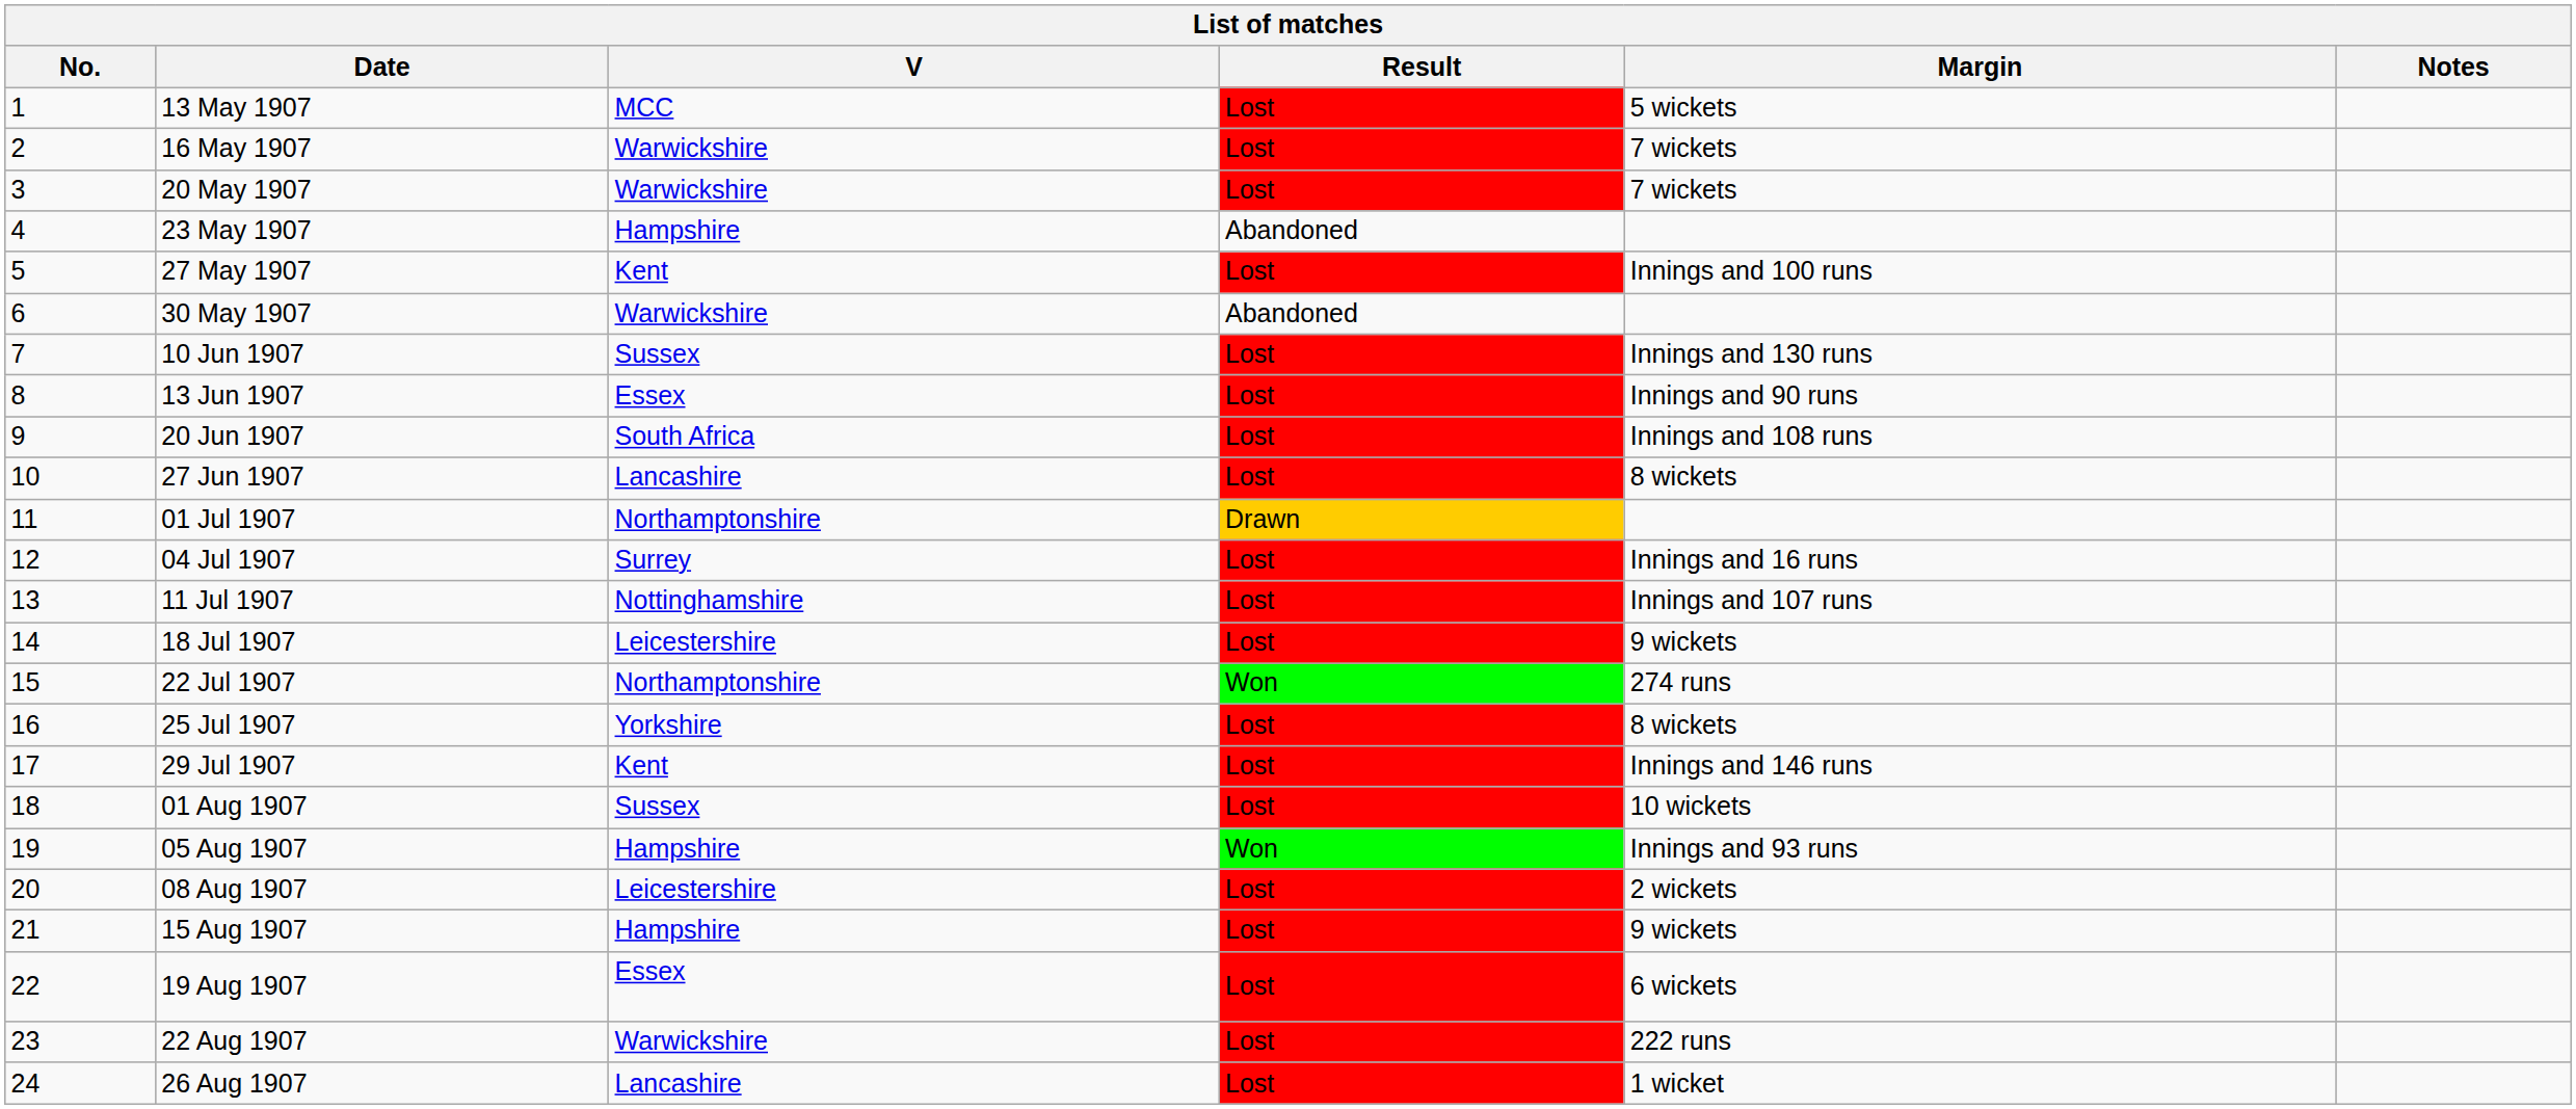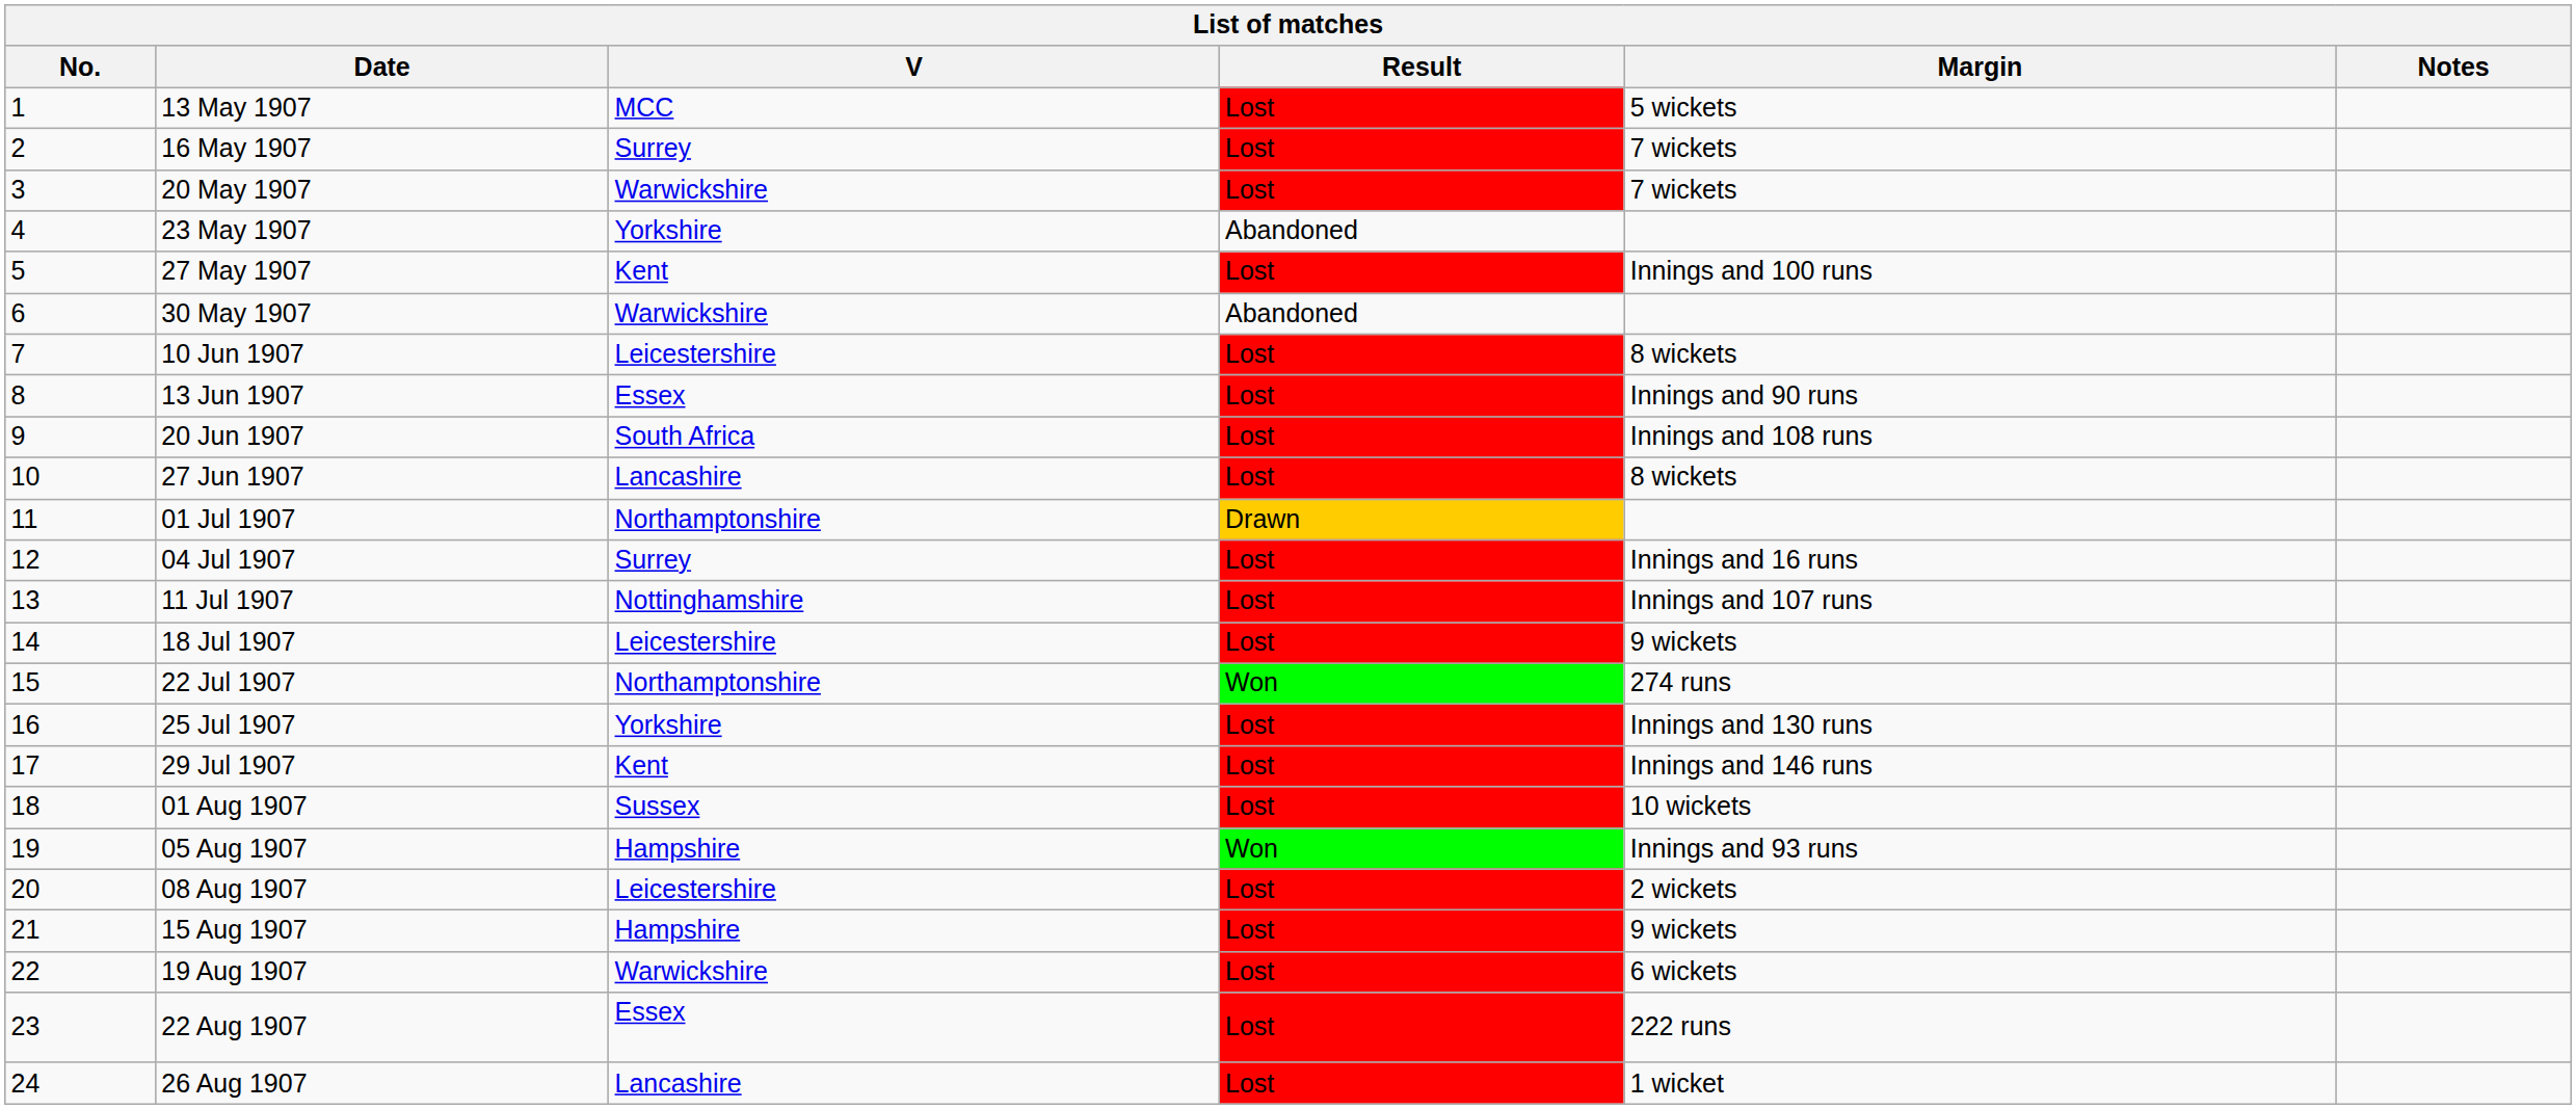16 May 1907 | V: Warwickshire -> Surrey
23 May 1907 | V: Hampshire -> Yorkshire
10 Jun 1907 | V: Sussex -> Leicestershire
10 Jun 1907 | Margin: Innings and 130 runs -> 8 wickets
25 Jul 1907 | Margin: 8 wickets -> Innings and 130 runs
19 Aug 1907 | V: Essex -> Warwickshire
22 Aug 1907 | V: Warwickshire -> Essex
